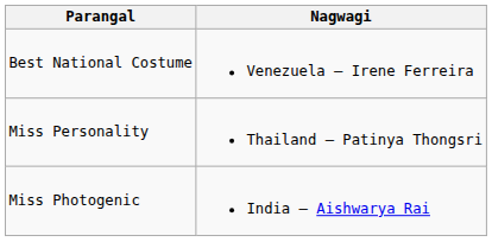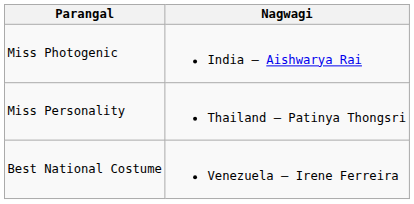rows swapped: Miss Photogenic <-> Best National Costume
